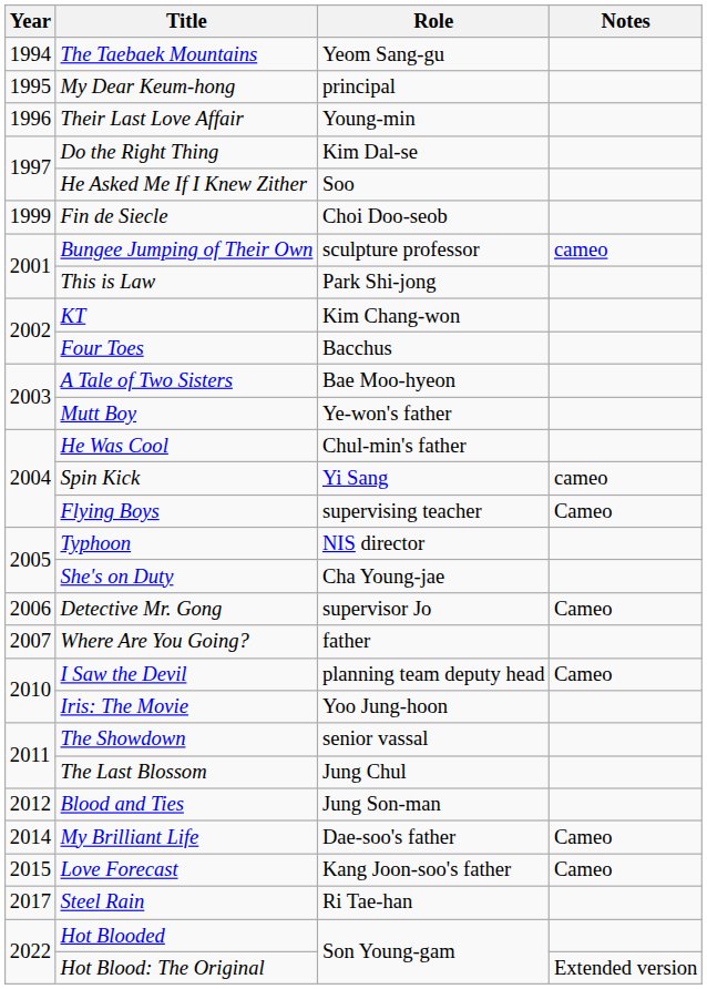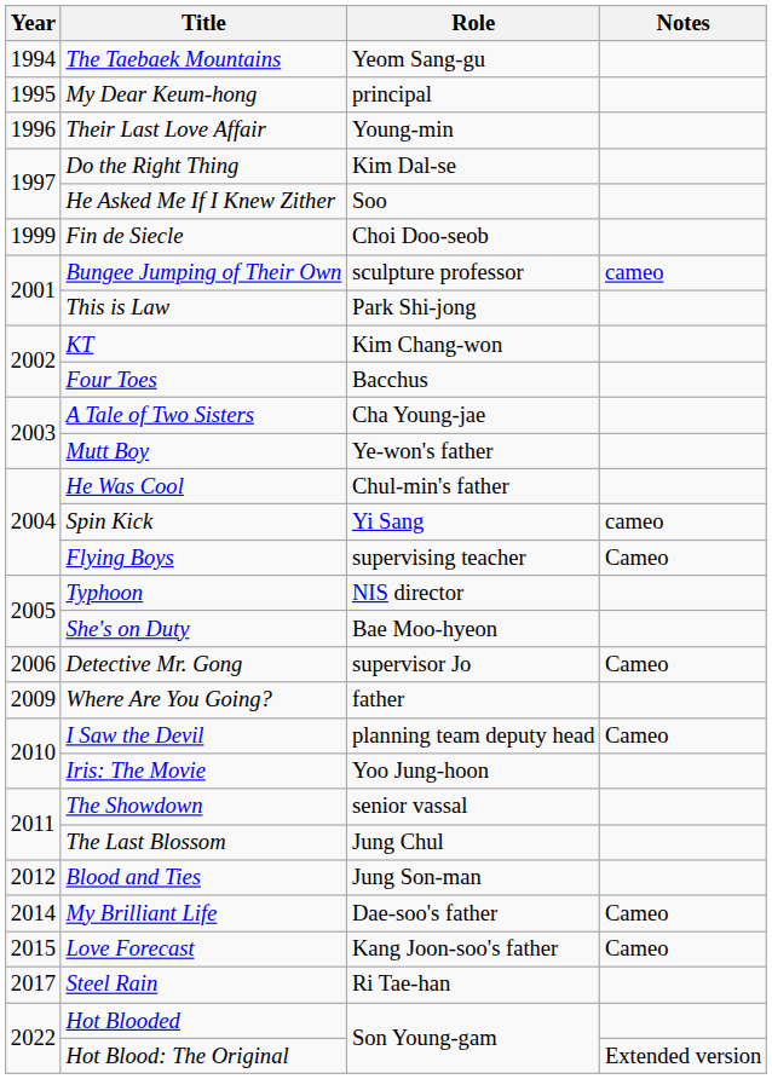A Tale of Two Sisters | Role: Bae Moo-hyeon -> Cha Young-jae
She's on Duty | Role: Cha Young-jae -> Bae Moo-hyeon
Where Are You Going? | Year: 2007 -> 2009
